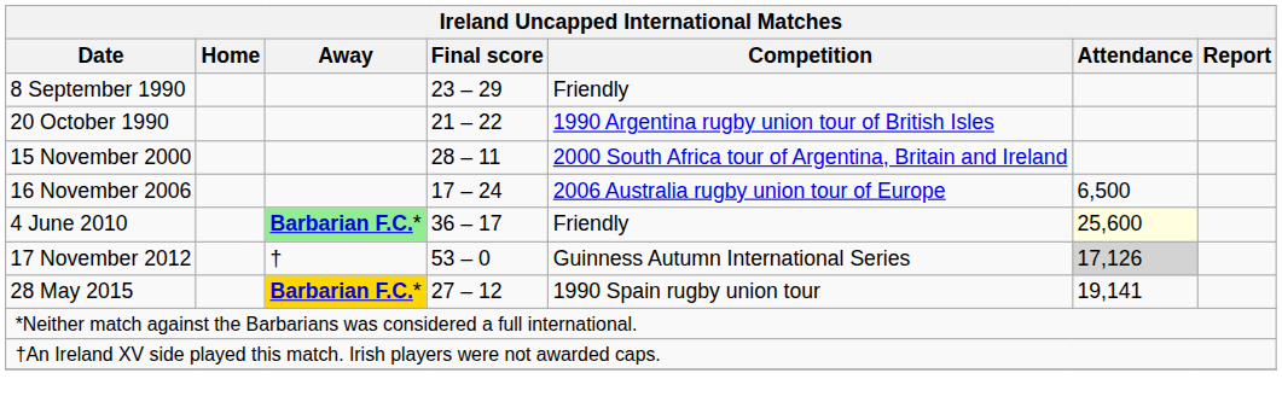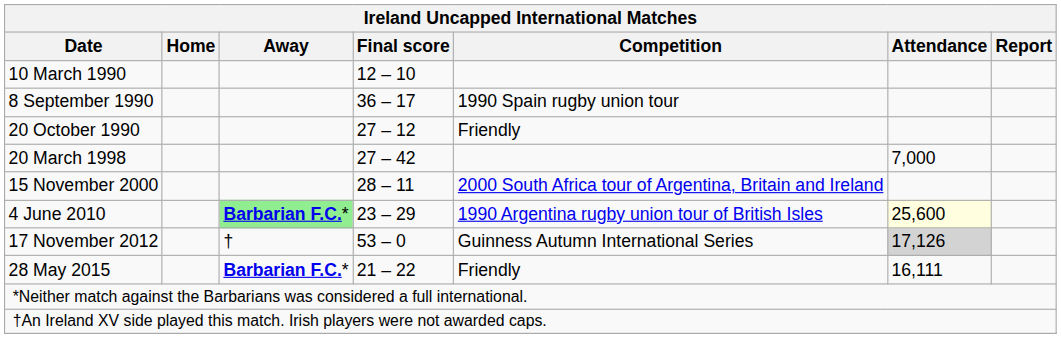+ row: 10 March 1990 | 12 – 10
8 September 1990 | Final score: 23 – 29 -> 36 – 17
8 September 1990 | Competition: Friendly -> 1990 Spain rugby union tour
20 October 1990 | Final score: 21 – 22 -> 27 – 12
20 October 1990 | Competition: 1990 Argentina rugby union tour of British Isles -> Friendly
+ row: 20 March 1998 | 27 – 42 | 7,000
- row: 16 November 2006 | 17 – 24 | 2006 Australia rugby union tour of Europe | 6,500
4 June 2010 | Final score: 36 – 17 -> 23 – 29
4 June 2010 | Competition: Friendly -> 1990 Argentina rugby union tour of British Isles
28 May 2015 | Away: gold background -> no background
28 May 2015 | Final score: 27 – 12 -> 21 – 22
28 May 2015 | Competition: 1990 Spain rugby union tour -> Friendly
28 May 2015 | Attendance: 19,141 -> 16,111
